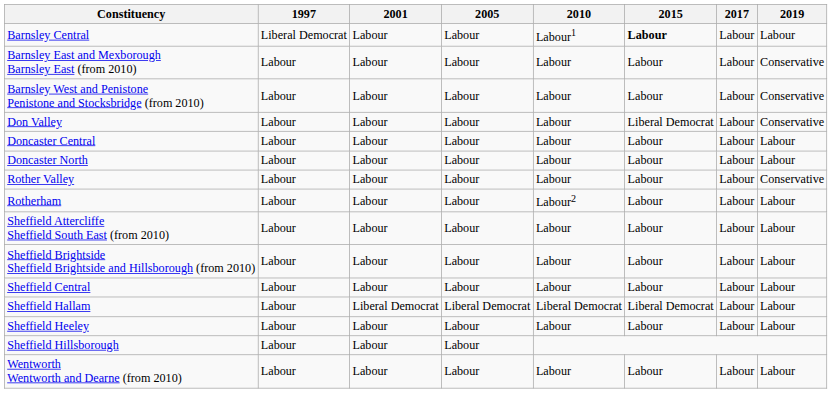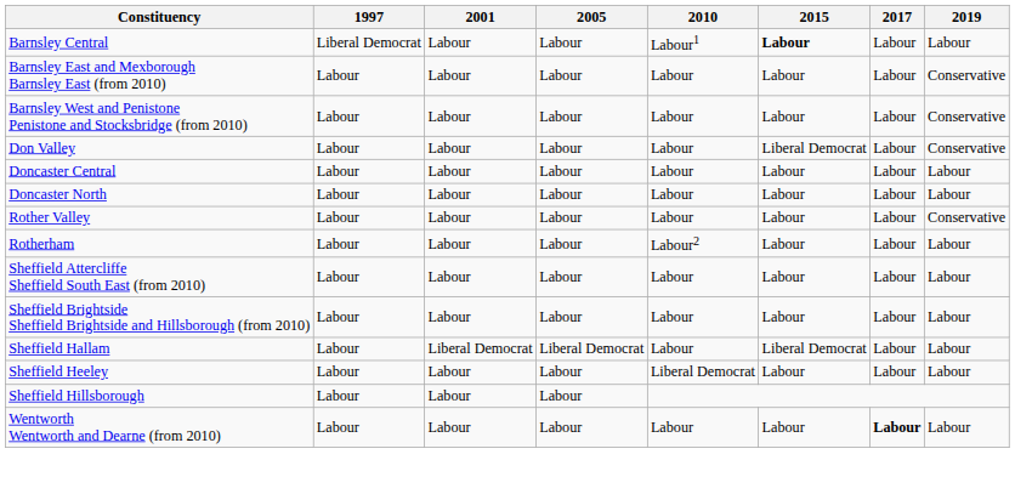- row: Sheffield Central | Labour | Labour | Labour | Labour | Labour | Labour | Labour
Sheffield Hallam | 2010: Liberal Democrat -> Labour
Sheffield Heeley | 2010: Labour -> Liberal Democrat
Wentworth Wentworth and Dearne (from 2010) | 2017: normal -> bold
